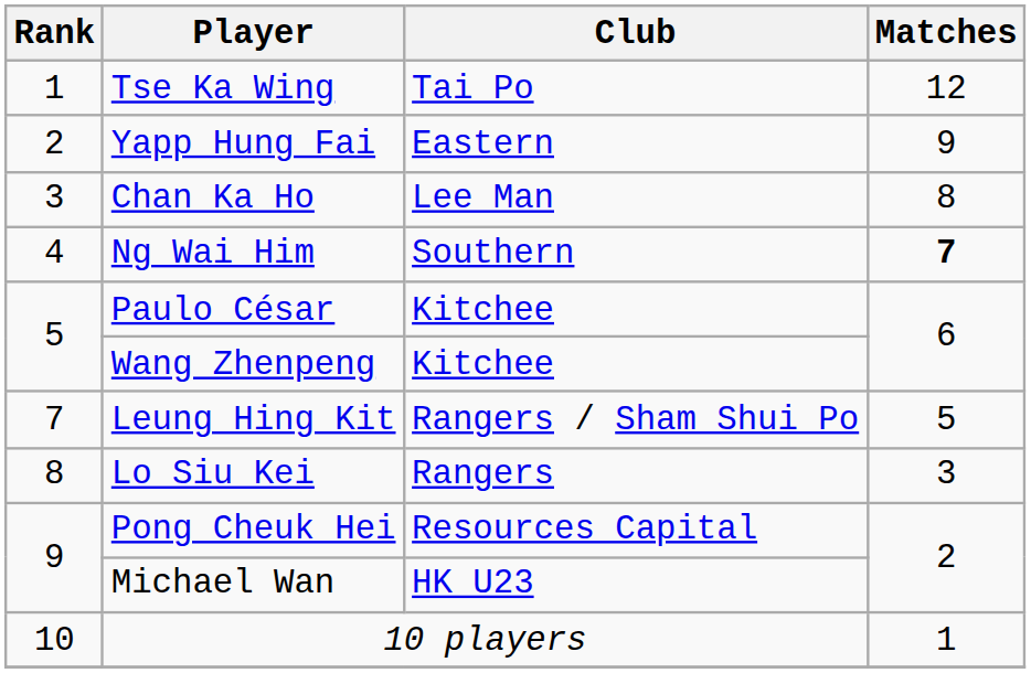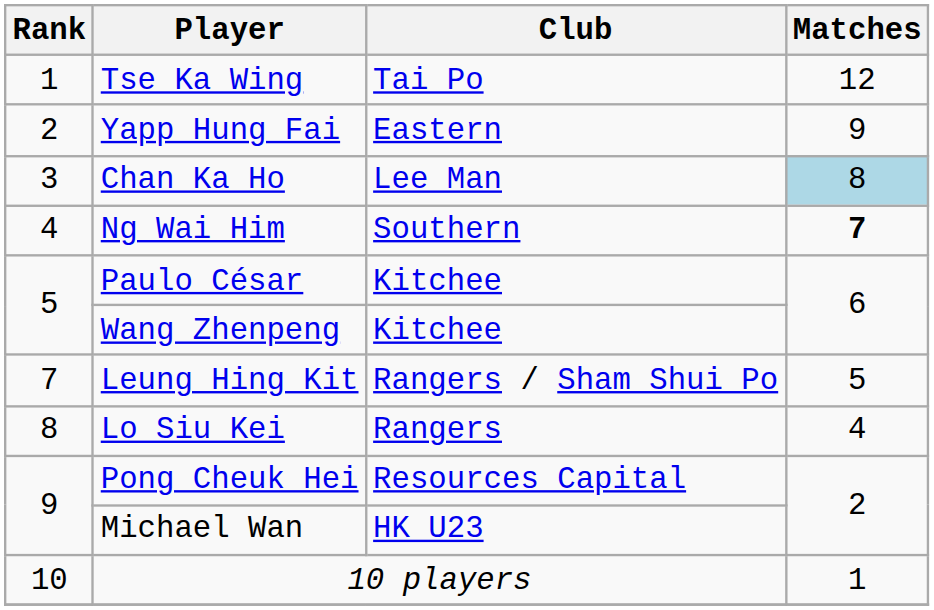Chan Ka Ho | Matches: no background -> lightblue background
Lo Siu Kei | Matches: 3 -> 4
